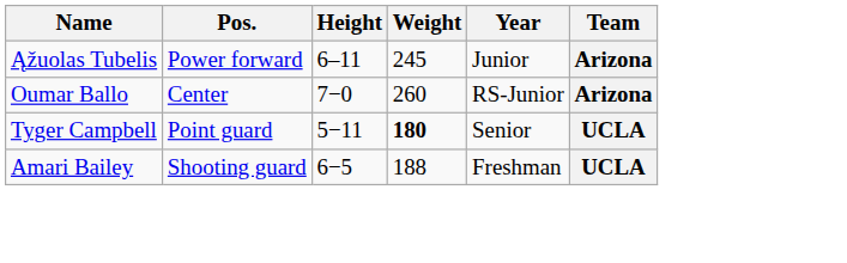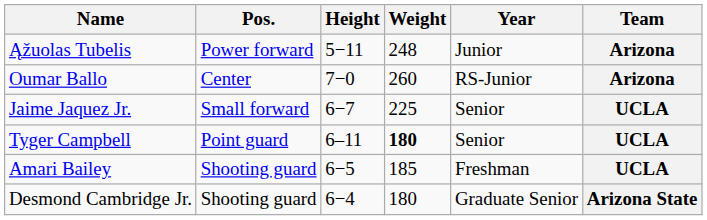Ąžuolas Tubelis | Height: 6–11 -> 5−11
Ąžuolas Tubelis | Weight: 245 -> 248
+ row: Jaime Jaquez Jr. | Small forward | 6−7 | 225 | Senior | UCLA
Tyger Campbell | Height: 5−11 -> 6–11
Amari Bailey | Weight: 188 -> 185
+ row: Desmond Cambridge Jr. | Shooting guard | 6−4 | 180 | Graduate Senior | Arizona State
